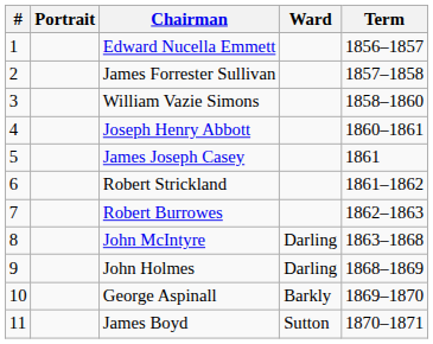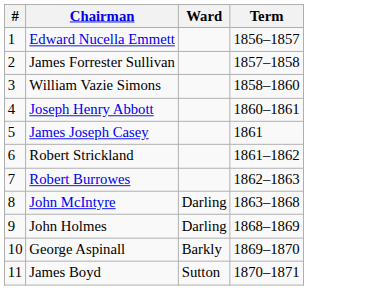- column: Portrait
